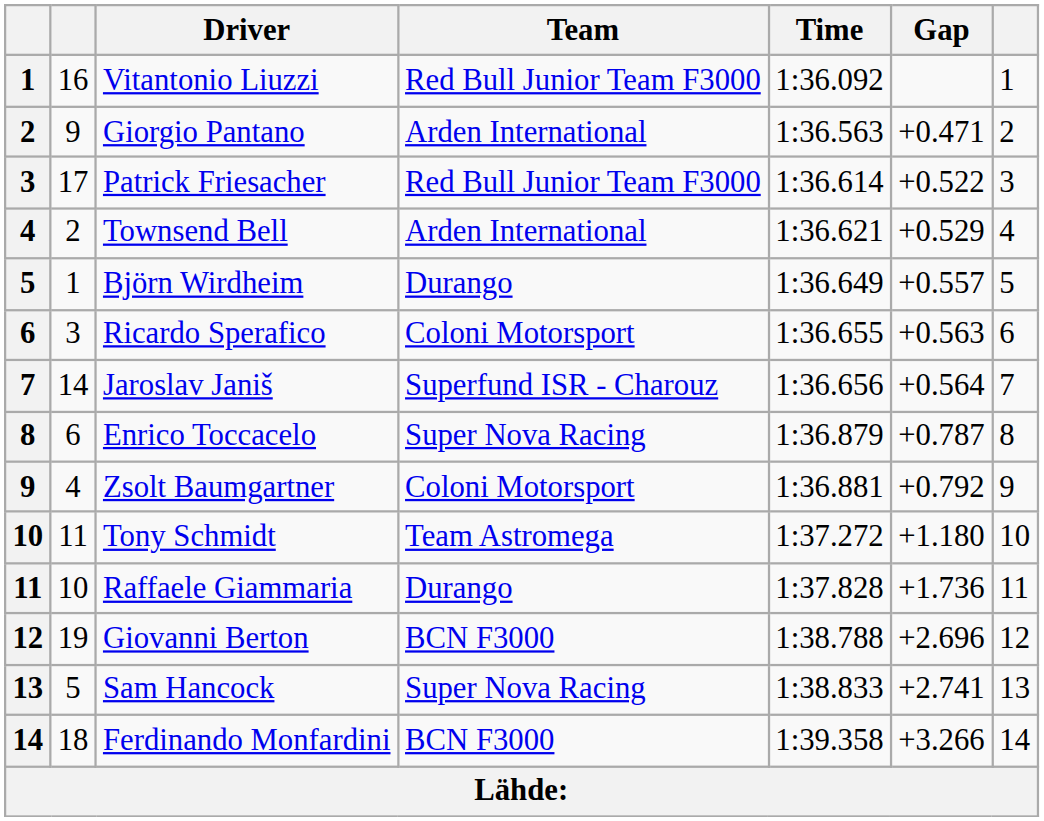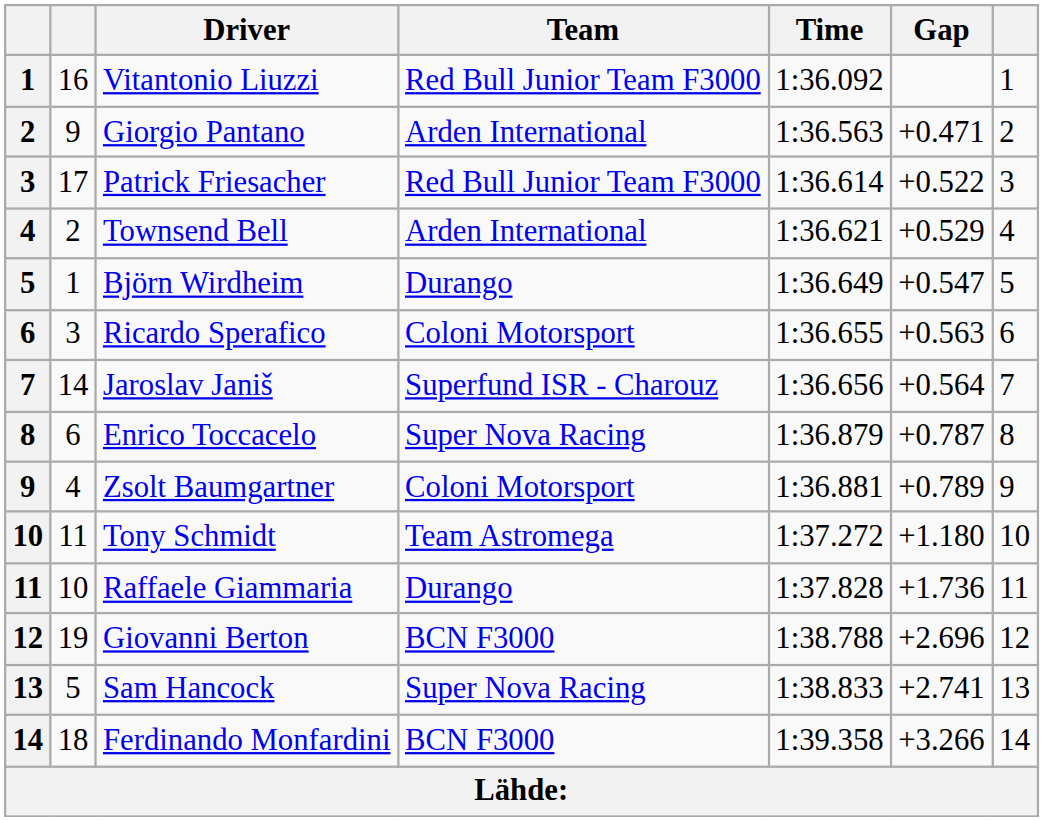Björn Wirdheim | Gap: +0.557 -> +0.547
Zsolt Baumgartner | Gap: +0.792 -> +0.789
